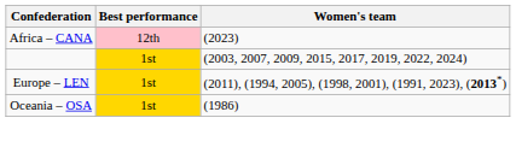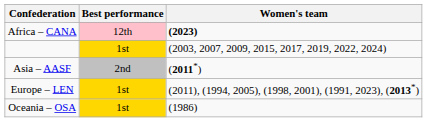Africa – CANA | Women's team: normal -> bold
+ row: Asia – AASF | 2nd | (2011*)
